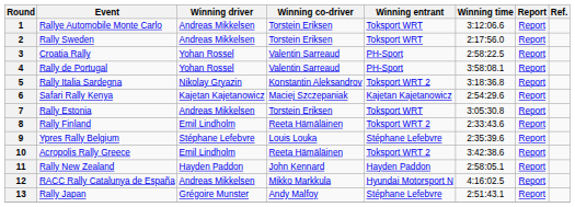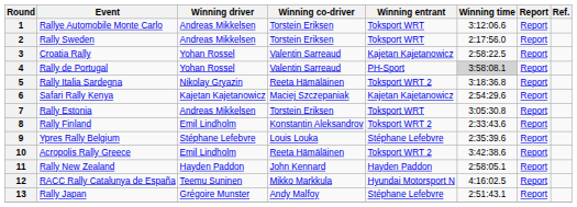3 | Winning entrant: PH-Sport -> Kajetan Kajetanowicz
4 | Winning time: no background -> lightgrey background
5 | Winning co-driver: Konstantin Aleksandrov -> Reeta Hämäläinen
8 | Winning co-driver: Reeta Hämäläinen -> Konstantin Aleksandrov
12 | Winning driver: Andreas Mikkelsen -> Teemu Suninen
